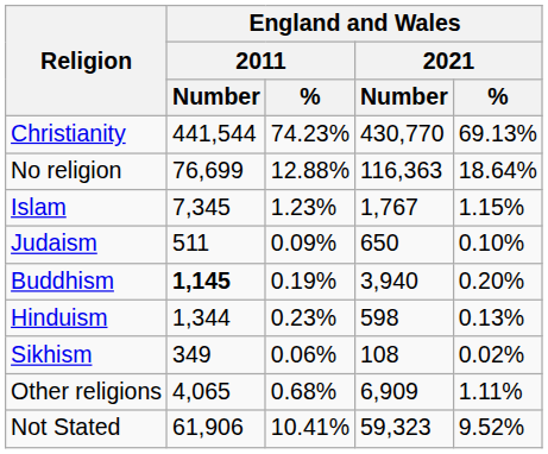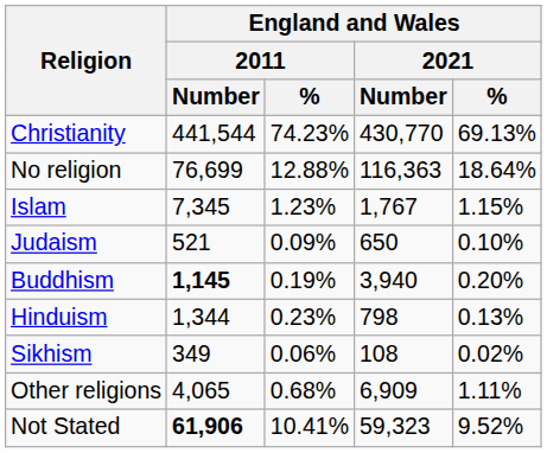Judaism | England and Wales / 2011 / Number: 511 -> 521
Hinduism | England and Wales / 2021 / Number: 598 -> 798
Not Stated | England and Wales / 2011 / Number: normal -> bold
